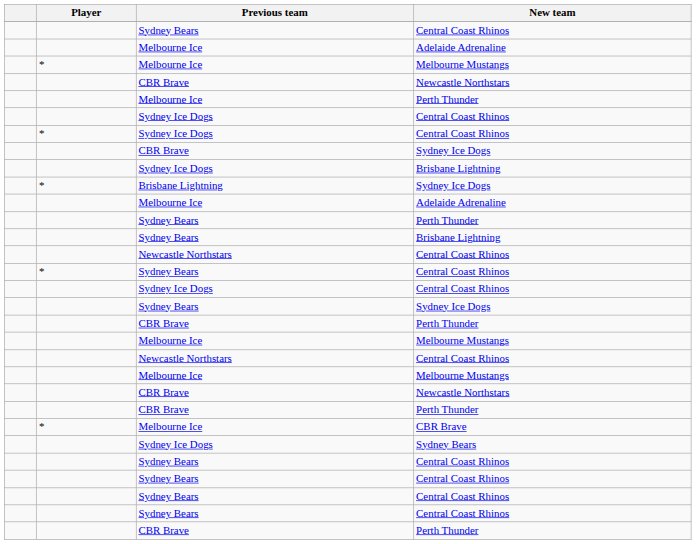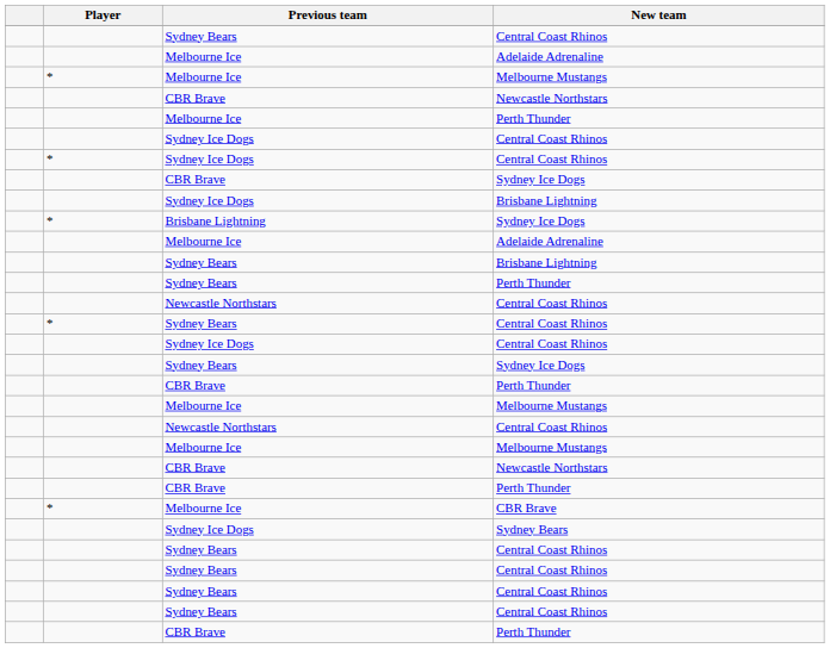rows swapped: Sydney Bears / Brisbane Lightning <-> Sydney Bears / Perth Thunder
